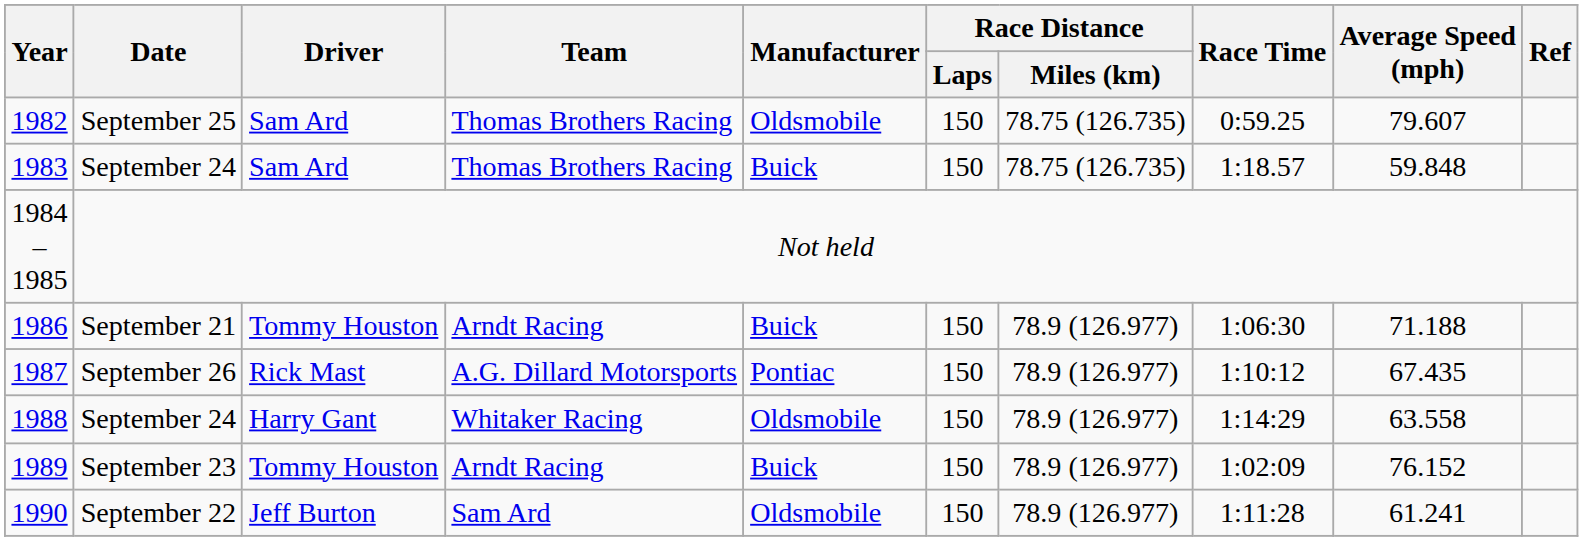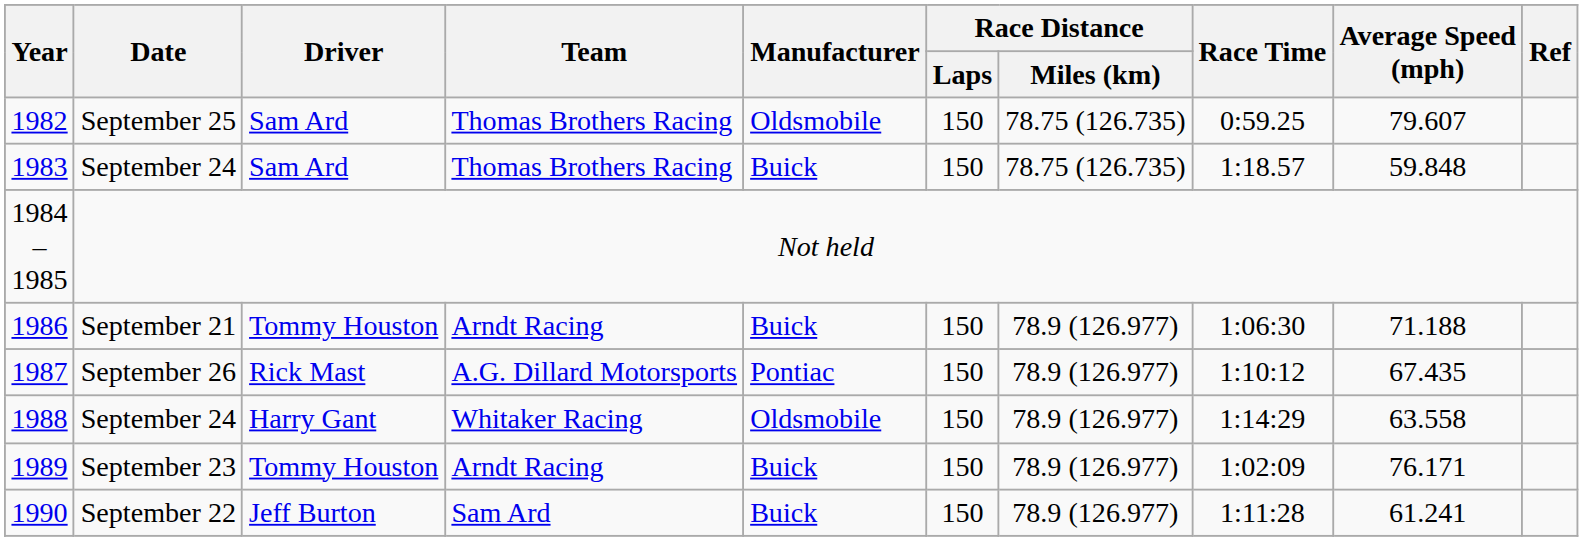1989 | Average Speed (mph): 76.152 -> 76.171
1990 | Manufacturer: Oldsmobile -> Buick
